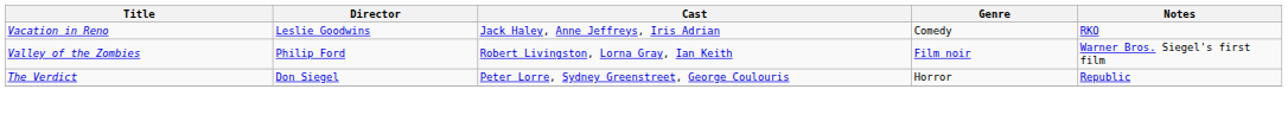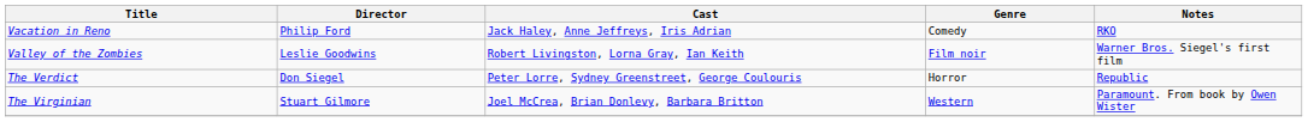Vacation in Reno | Director: Leslie Goodwins -> Philip Ford
Valley of the Zombies | Director: Philip Ford -> Leslie Goodwins
+ row: The Virginian | Stuart Gilmore | Joel McCrea, Brian Donlevy, Barbara Britton | Western | Paramount. From book by Owen Wister
